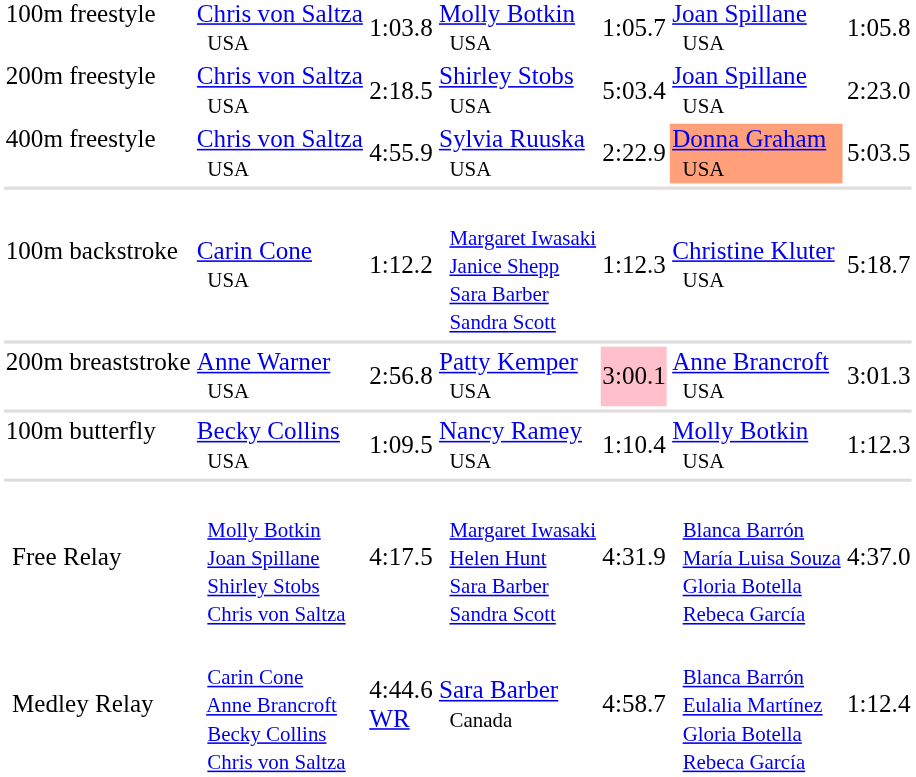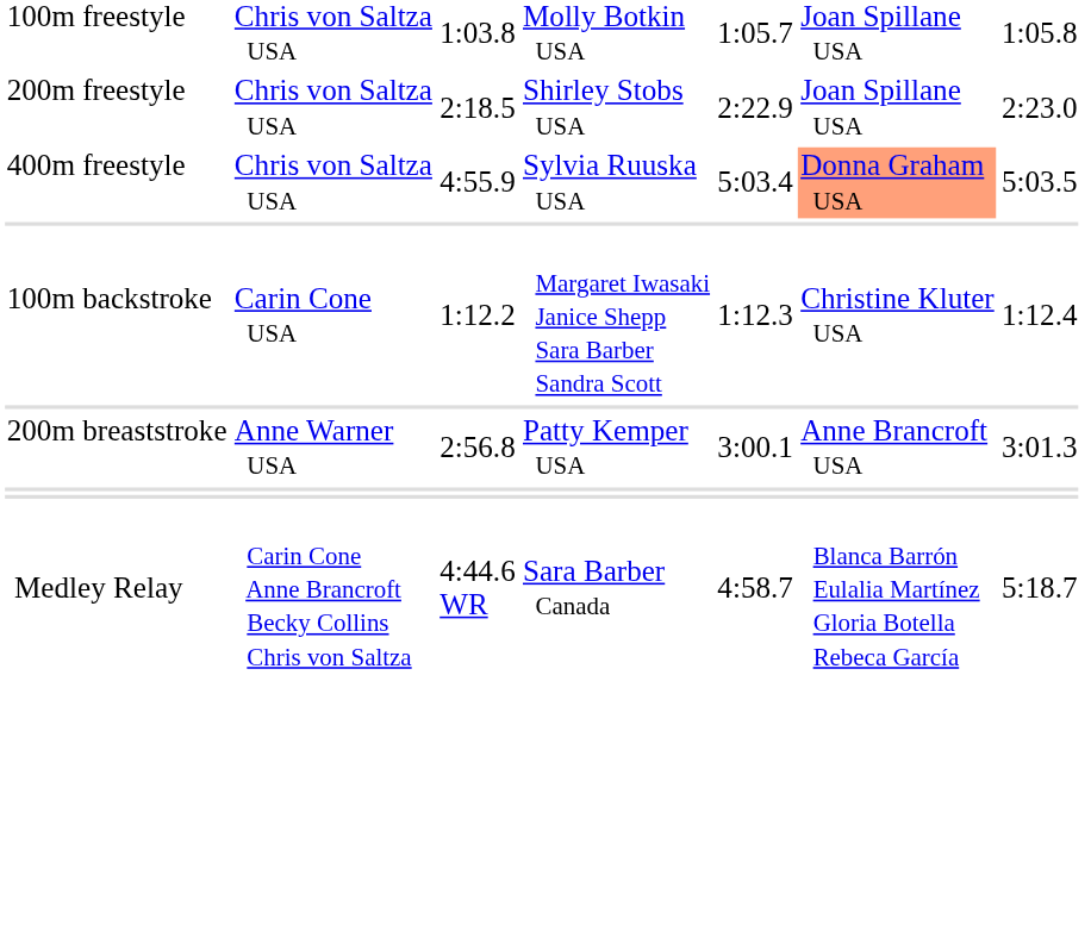200m freestyle | column 5: 5:03.4 -> 2:22.9
400m freestyle | column 5: 2:22.9 -> 5:03.4
100m backstroke | column 7: 5:18.7 -> 1:12.4
200m breaststroke | column 5: pink background -> no background
- row: 100m butterfly | Becky Collins USA | 1:09.5 | Nancy Ramey USA | 1:10.4 | Molly Botkin USA | 1:12.3
- row: Free Relay | Molly Botkin Joan Spillane Shirley Stobs Chris von Saltza | 4:17.5 | Margaret Iwasaki Helen Hunt Sara Barber Sandra Scott | 4:31.9 | Blanca Barrón María Luisa Souza Gloria Botella Rebeca García | 4:37.0
Medley Relay | column 7: 1:12.4 -> 5:18.7
